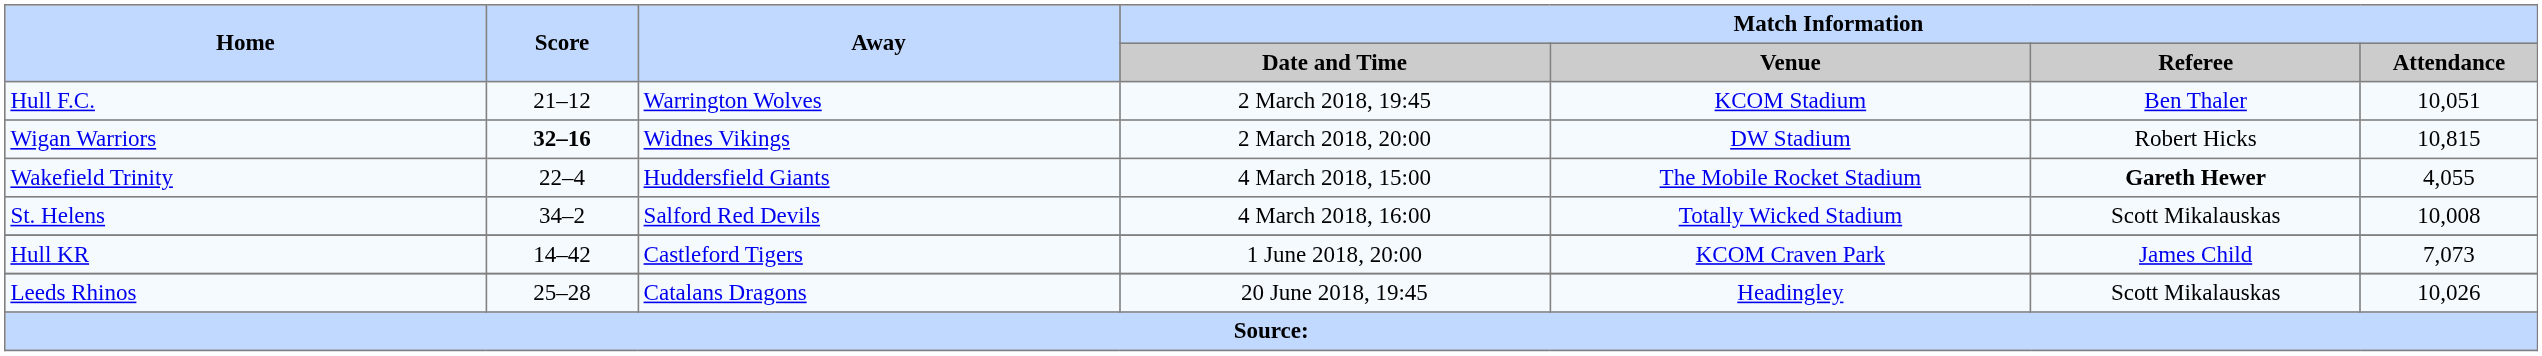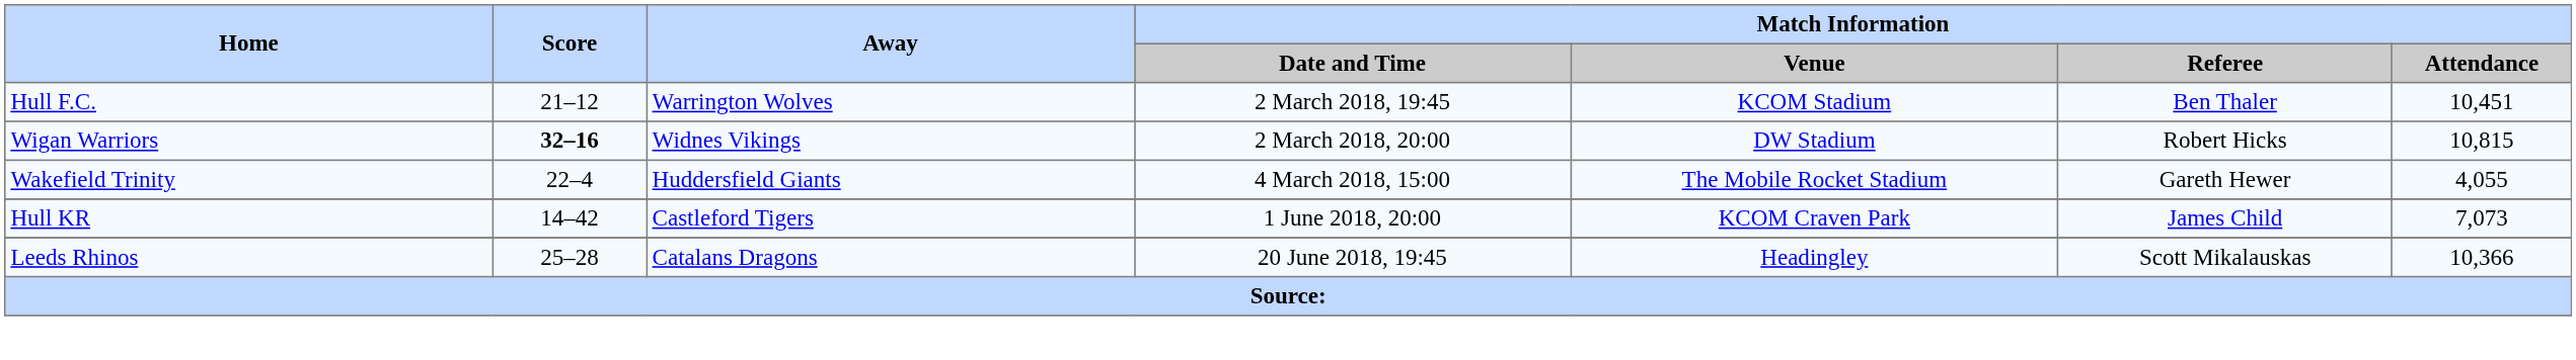Hull F.C. | Match Information / Attendance: 10,051 -> 10,451
Wakefield Trinity | Match Information / Referee: bold -> normal
- row: St. Helens | 34–2 | Salford Red Devils | 4 March 2018, 16:00 | Totally Wicked Stadium | Scott Mikalauskas | 10,008
Leeds Rhinos | Match Information / Attendance: 10,026 -> 10,366
